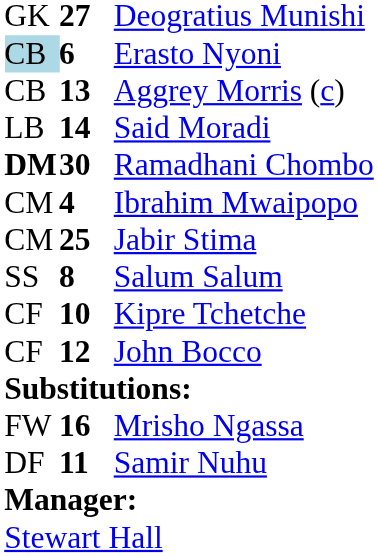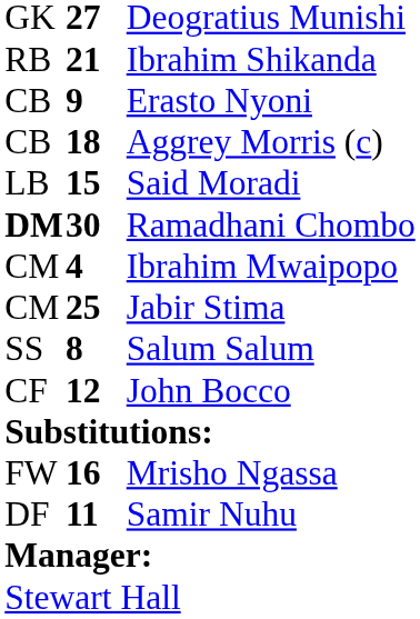+ row: RB | 21 | Ibrahim Shikanda
Erasto Nyoni | column 1: lightblue background -> no background
Erasto Nyoni | column 2: 6 -> 9
Aggrey Morris (c) | column 2: 13 -> 18
Said Moradi | column 2: 14 -> 15
- row: CF | 10 | Kipre Tchetche
